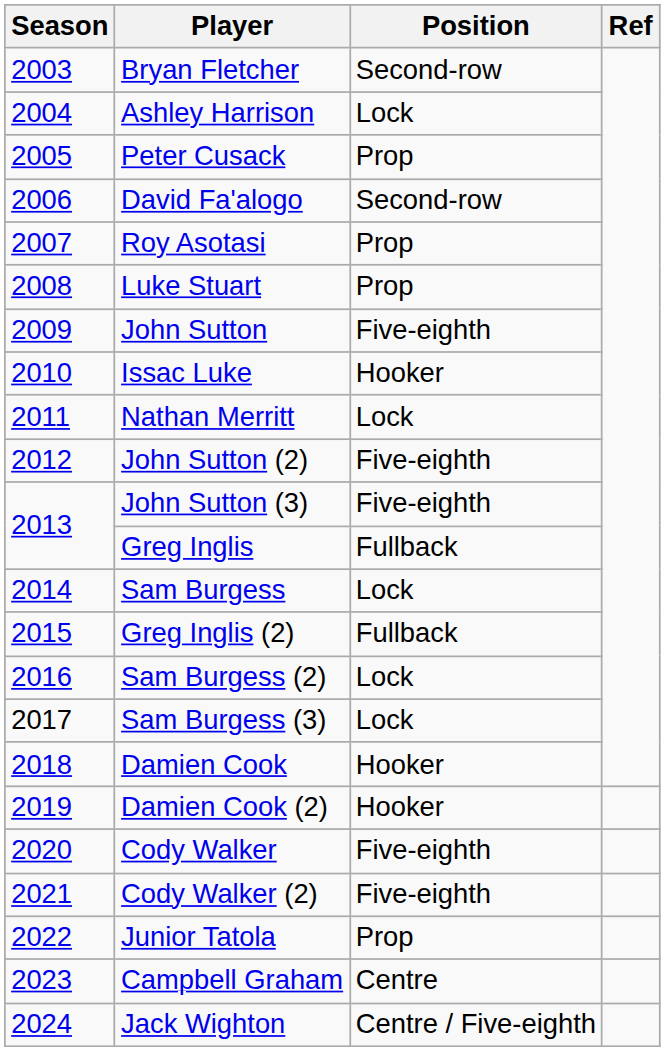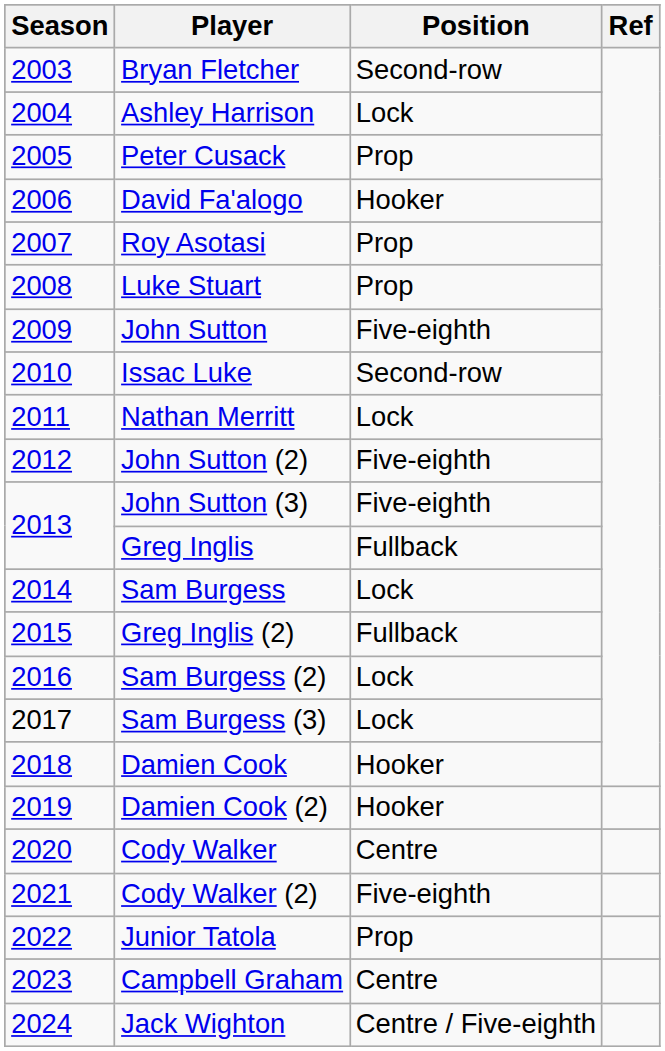David Fa'alogo | Position: Second-row -> Hooker
Issac Luke | Position: Hooker -> Second-row
Cody Walker | Position: Five-eighth -> Centre
